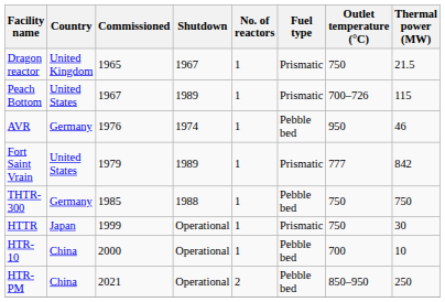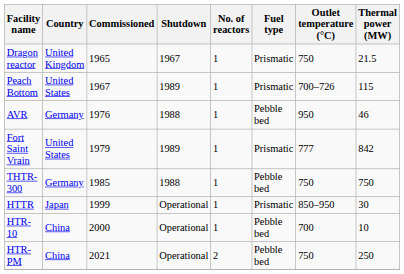AVR | Shutdown: 1974 -> 1988
HTTR | Outlet temperature (°C): 750 -> 850–950
HTR-PM | Outlet temperature (°C): 850–950 -> 750
